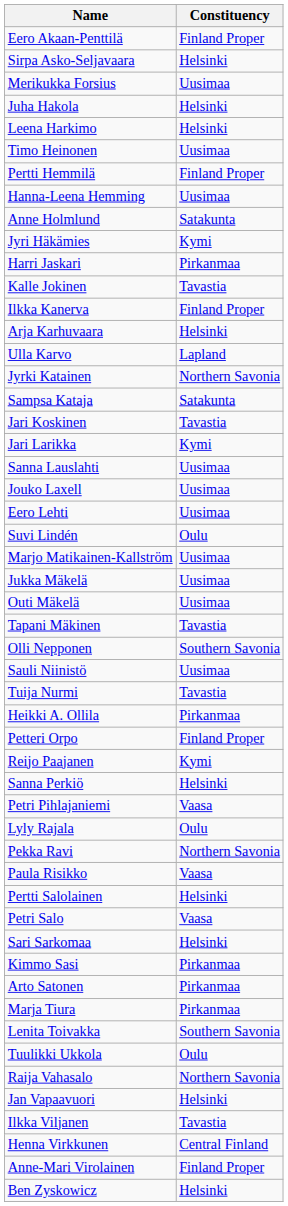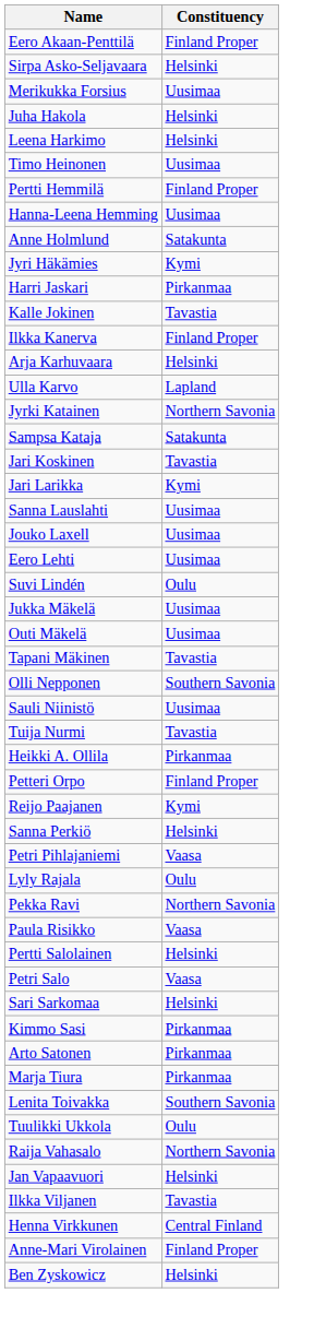- row: Marjo Matikainen-Kallström | Uusimaa
